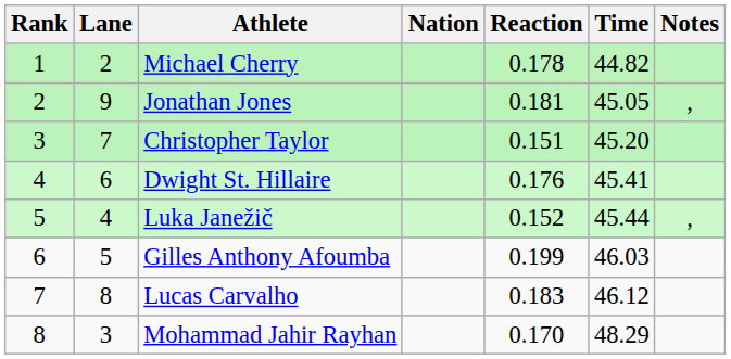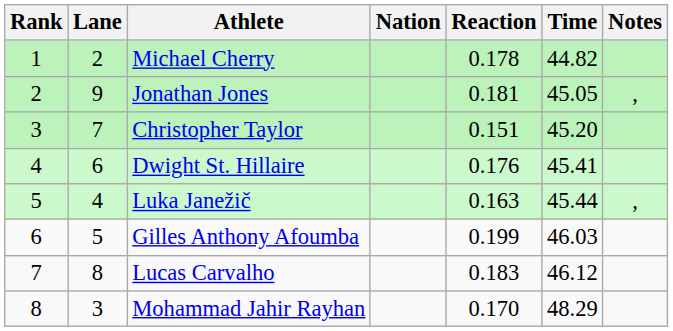Luka Janežič | Reaction: 0.152 -> 0.163
